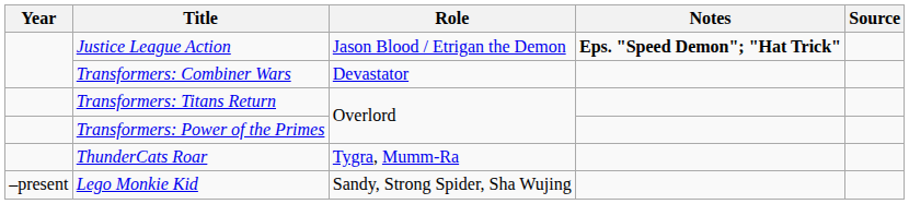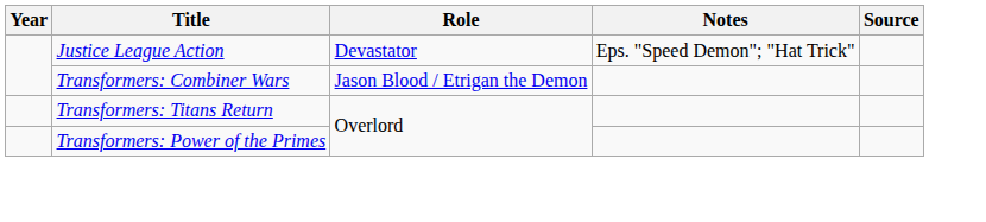Justice League Action | Role: Jason Blood / Etrigan the Demon -> Devastator
Justice League Action | Notes: bold -> normal
Transformers: Combiner Wars | Role: Devastator -> Jason Blood / Etrigan the Demon
- row: ThunderCats Roar | Tygra, Mumm-Ra
- row: –present | Lego Monkie Kid | Sandy, Strong Spider, Sha Wujing
